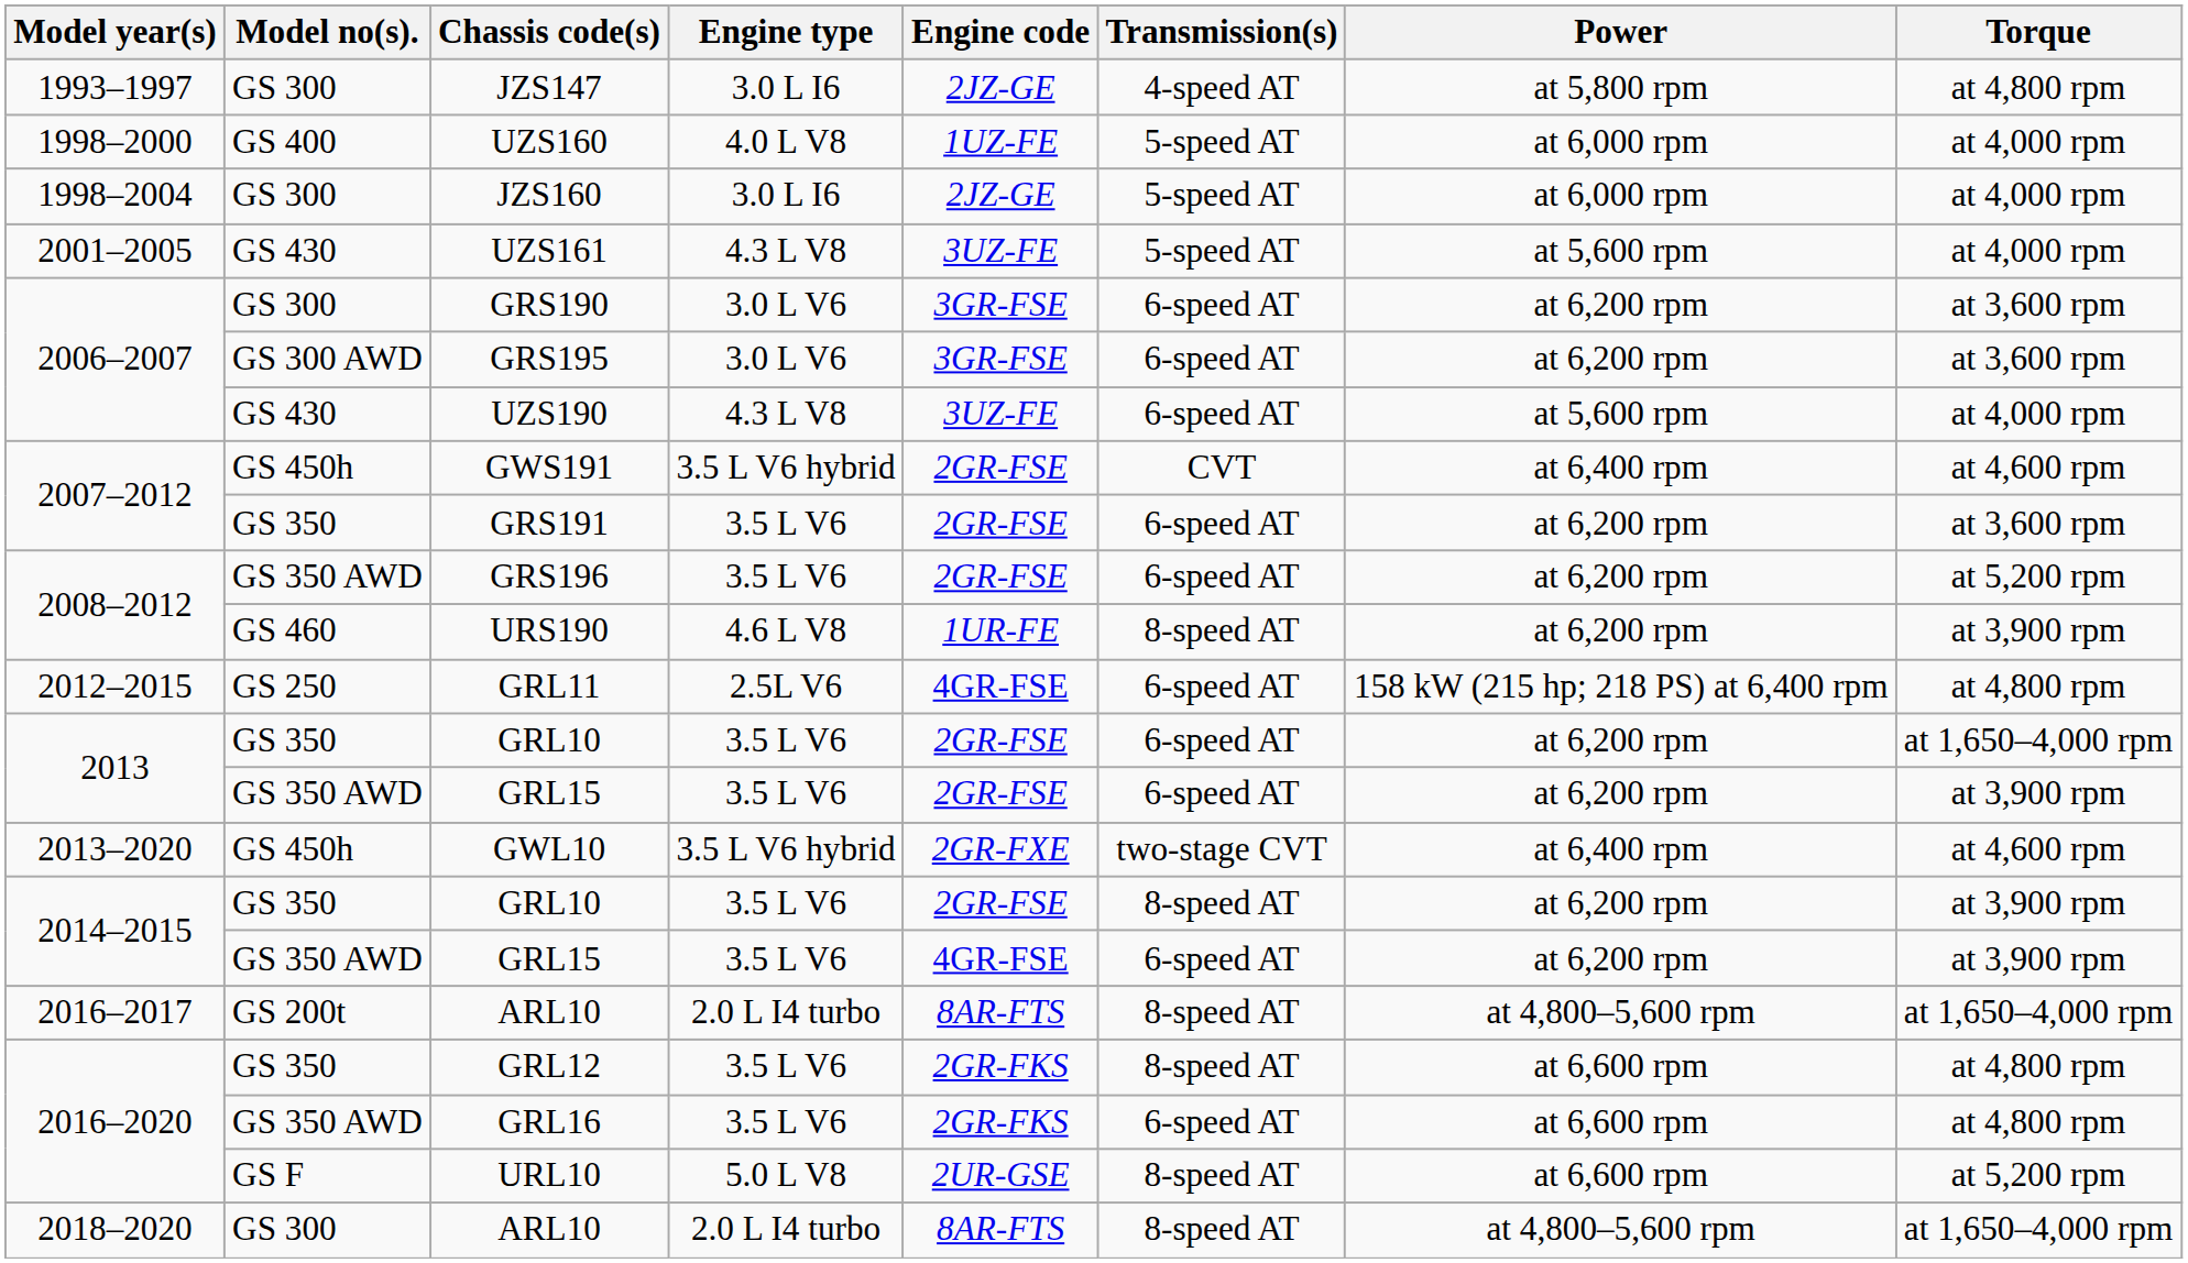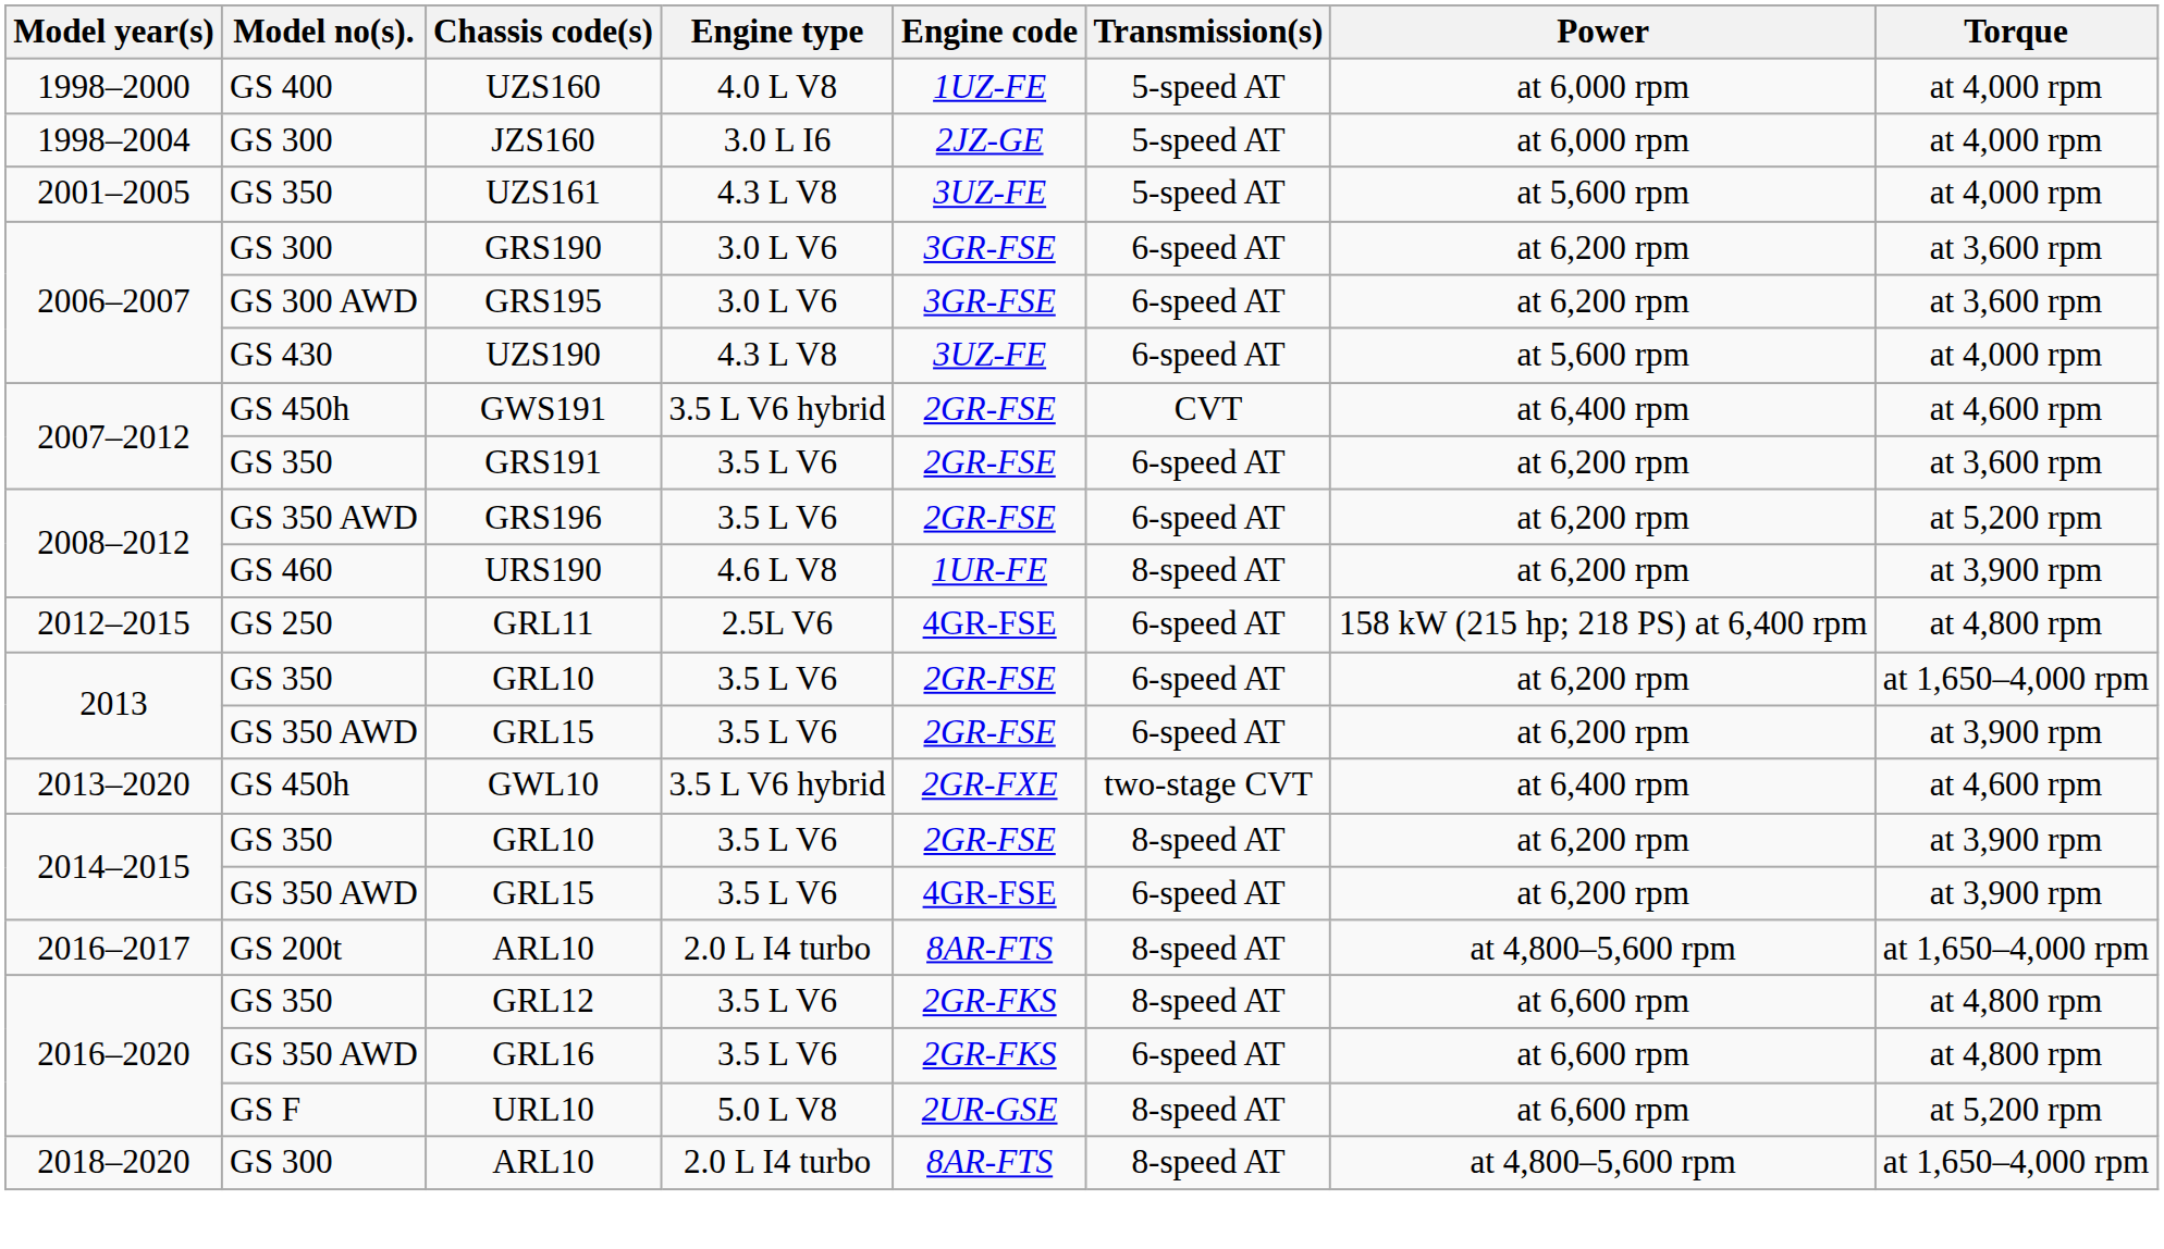- row: 1993–1997 | GS 300 | JZS147 | 3.0 L I6 | 2JZ-GE | 4-speed AT | at 5,800 rpm | at 4,800 rpm
UZS161 | Model no(s).: GS 430 -> GS 350
